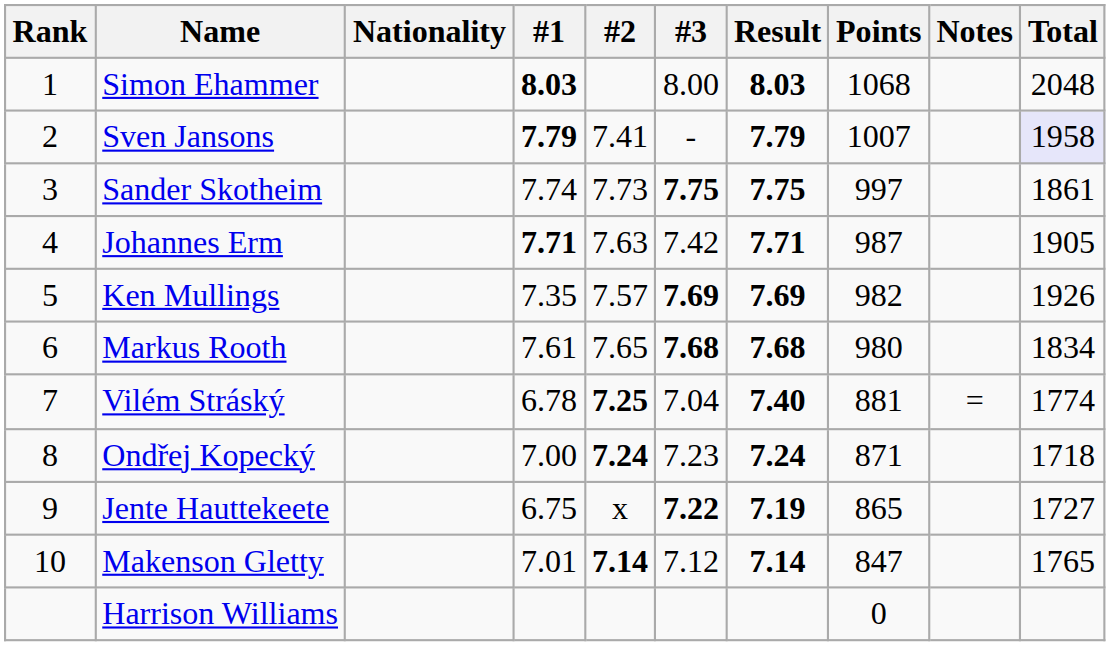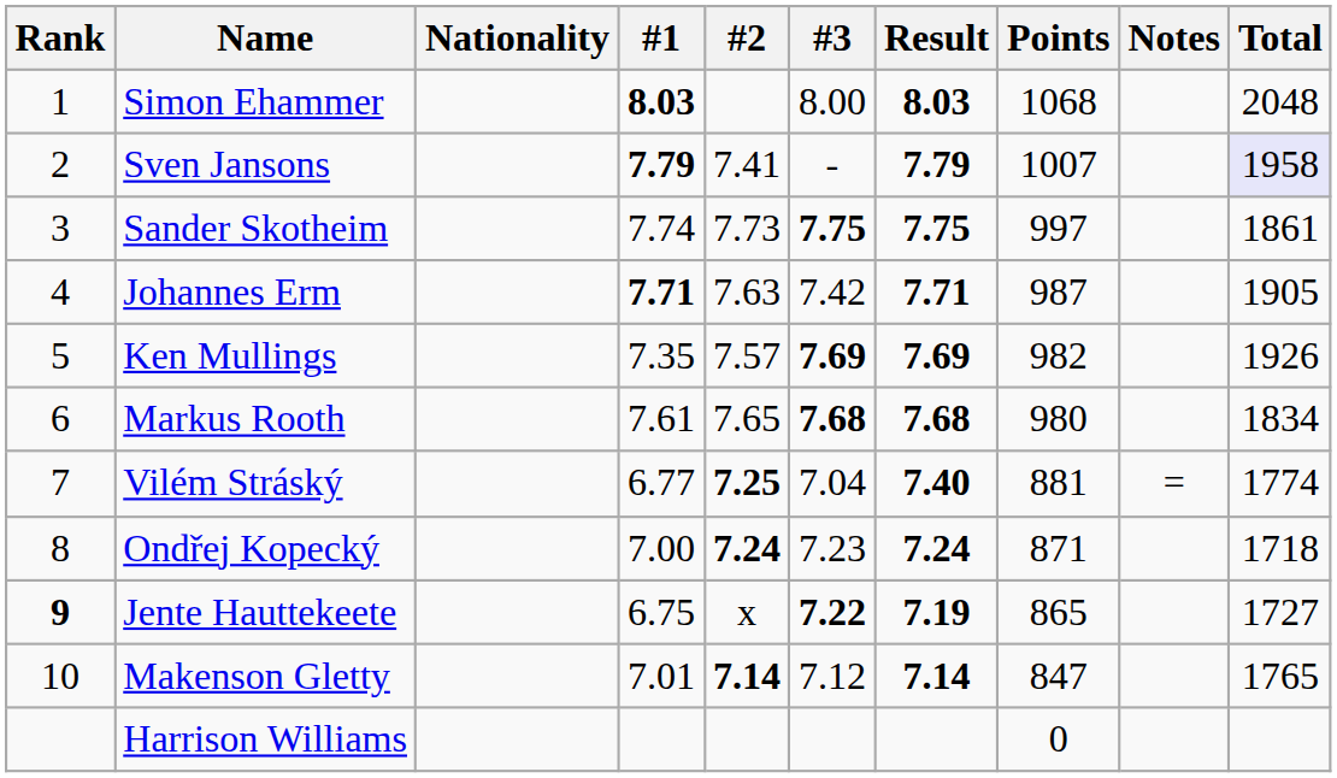Vilém Stráský | #1: 6.78 -> 6.77
Jente Hauttekeete | Rank: normal -> bold
